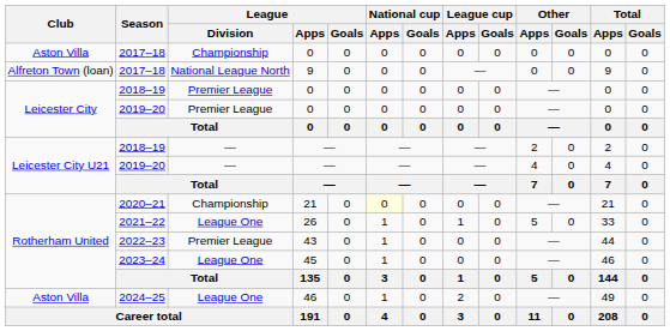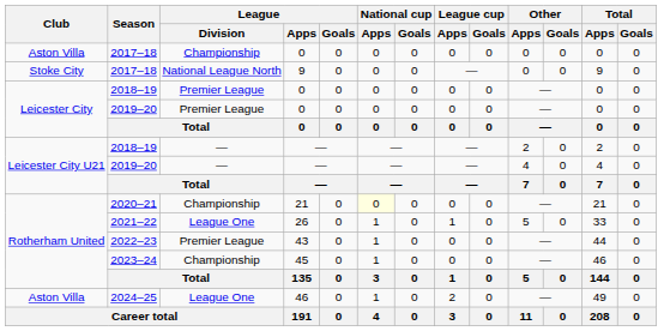2017–18 / 9 | Club: Alfreton Town (loan) -> Stoke City
2023–24 | League / Division: League One -> Championship
